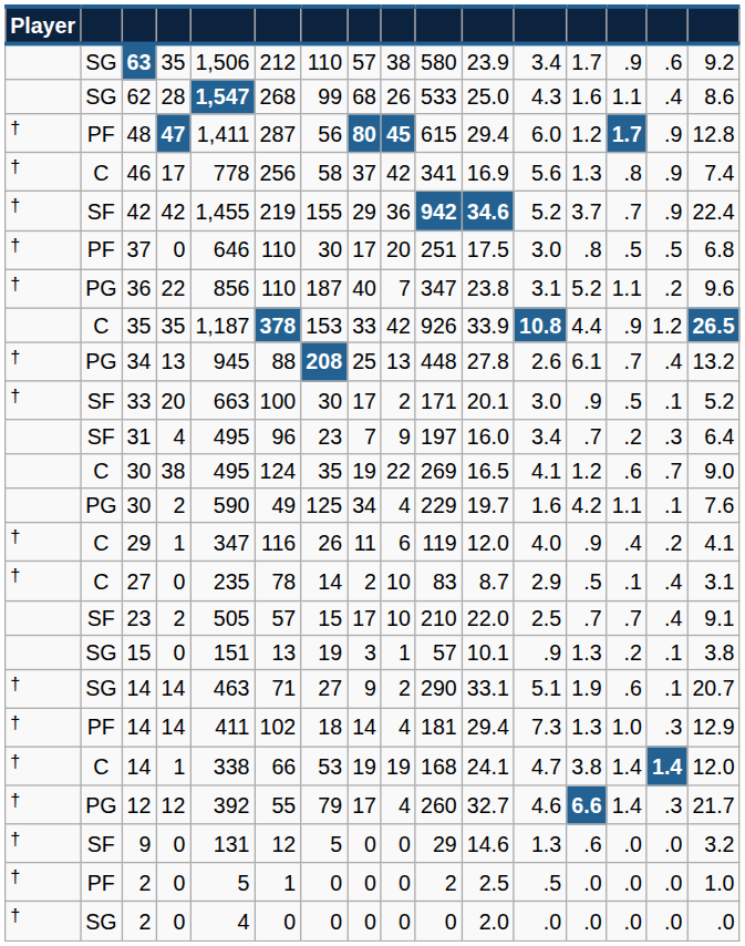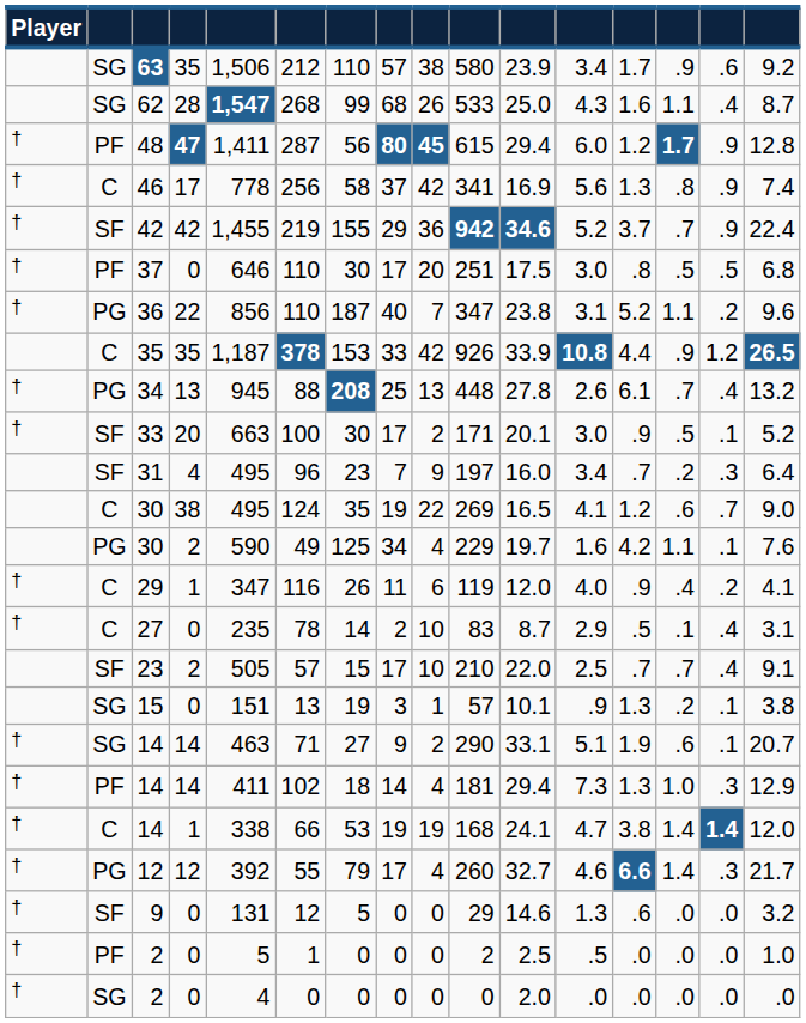62 | column 16: 8.6 -> 8.7
